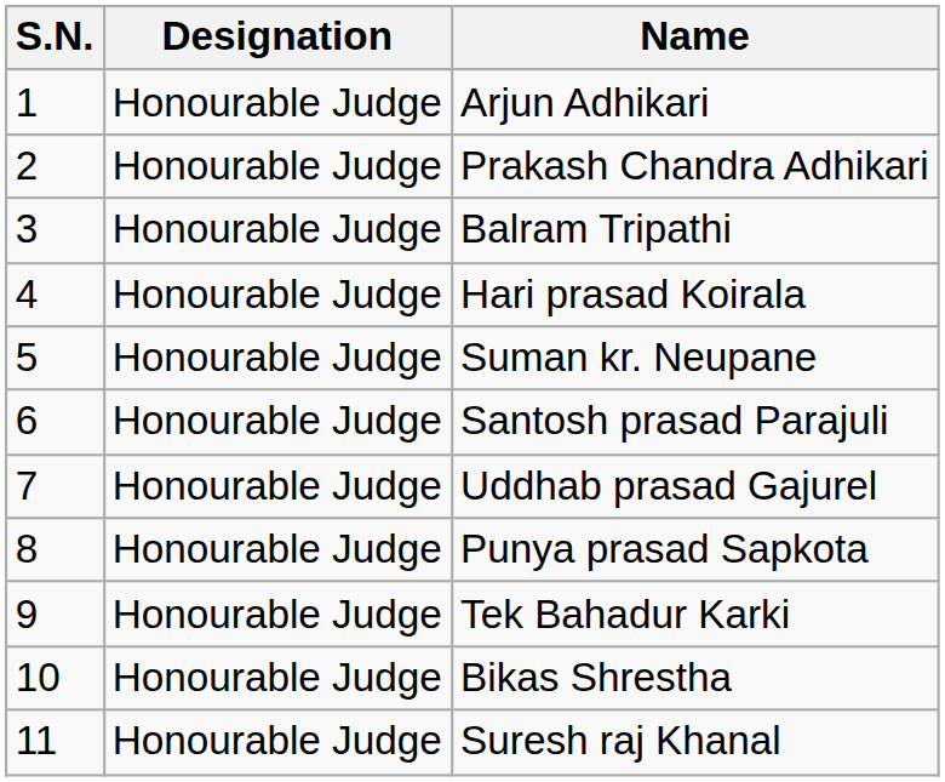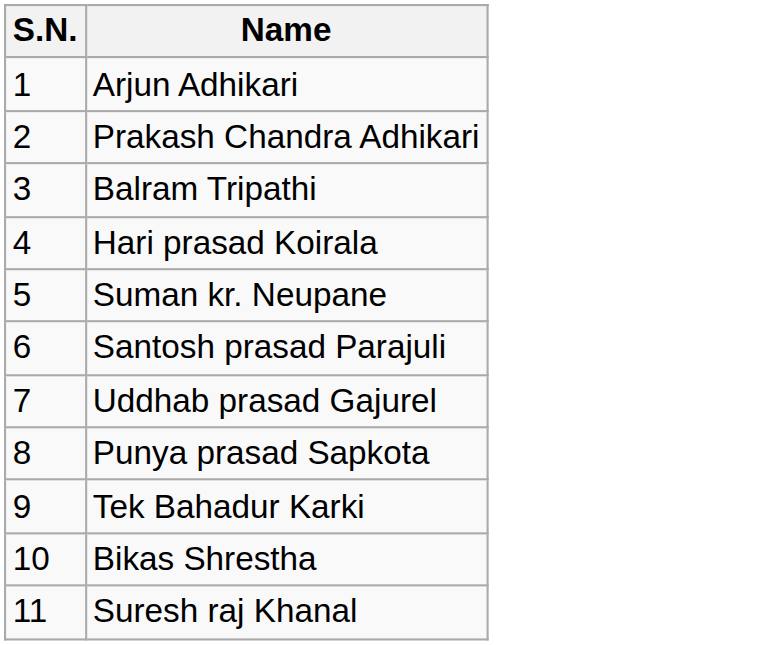- column: Designation | Honourable Judge | Honourable Judge | Honourable Judge | Honourable Judge | Honourable Judge | Honourable Judge | Honourable Judge | Honourable Judge | Honourable Judge | Honourable Judge | Honourable Judge
